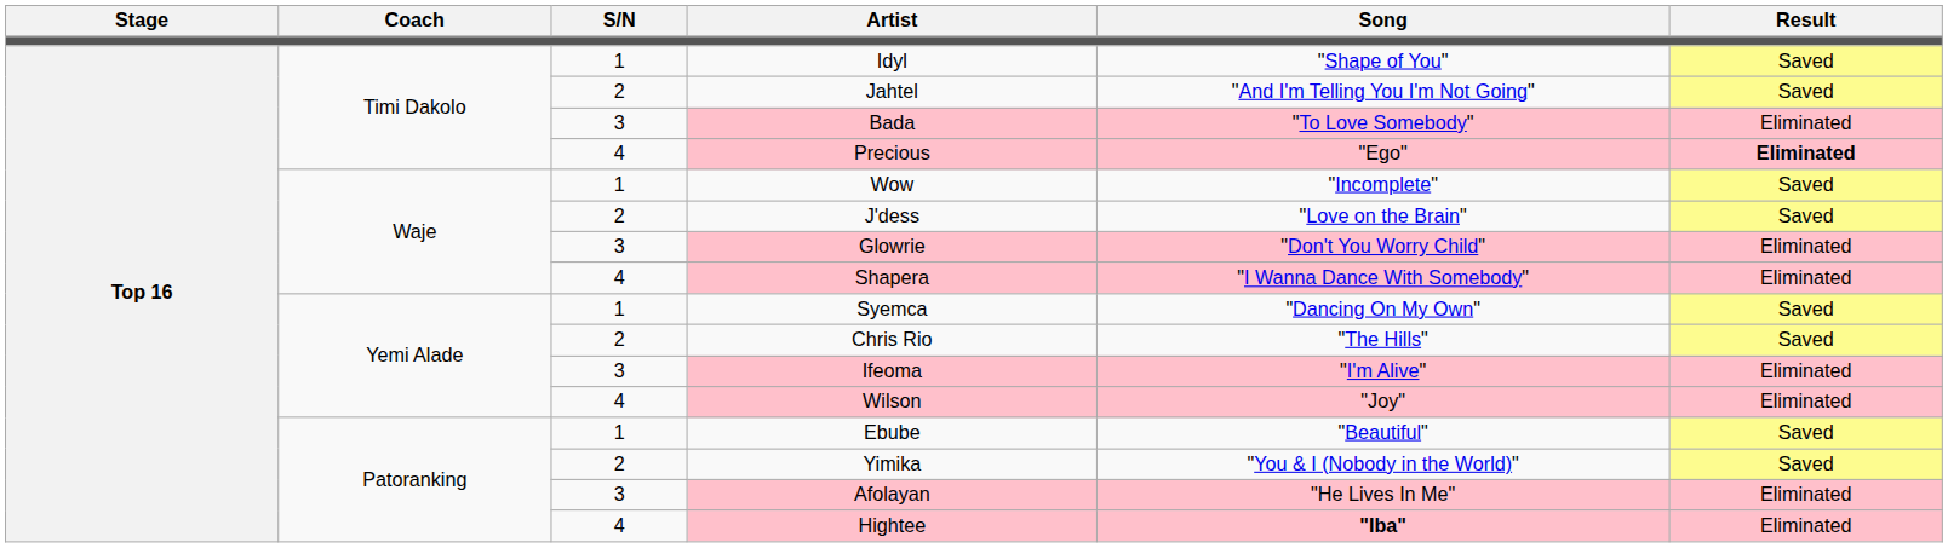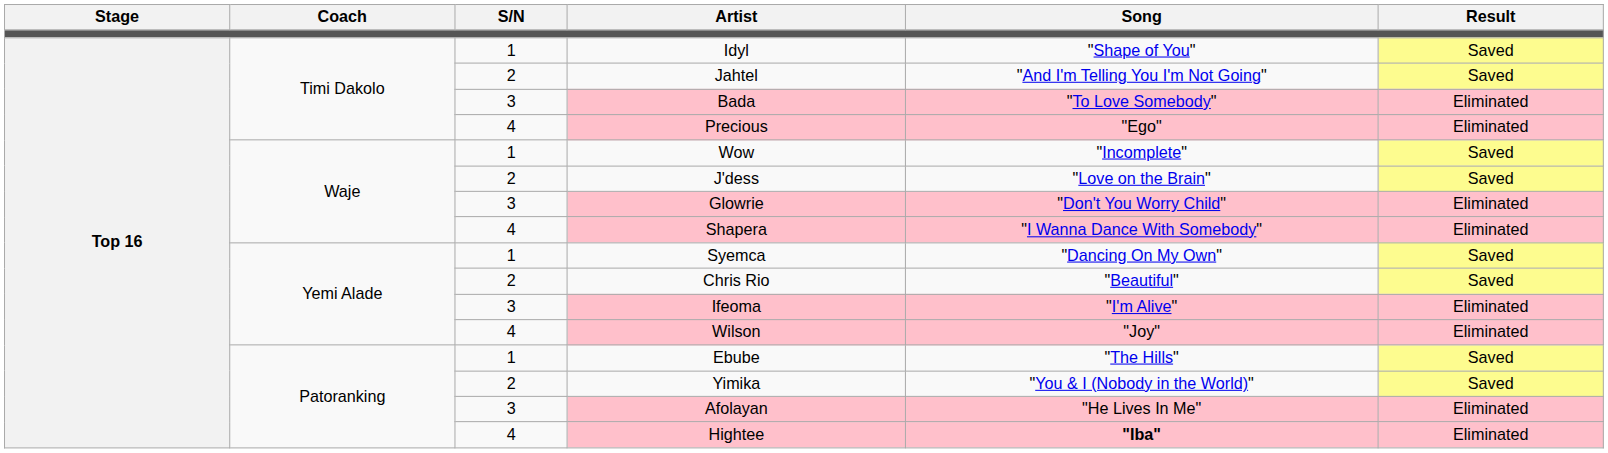Precious | Result: bold -> normal
Chris Rio | Song: "The Hills" -> "Beautiful"
Ebube | Song: "Beautiful" -> "The Hills"
